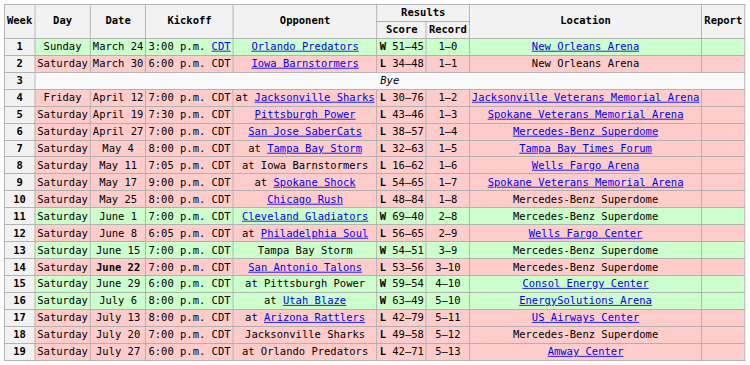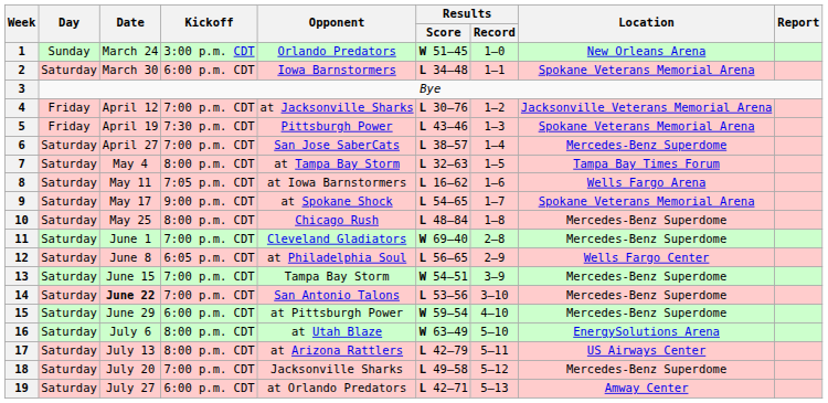2 | Location: New Orleans Arena -> Spokane Veterans Memorial Arena
5 | Day: Saturday -> Friday
15 | Location: Consol Energy Center -> Mercedes-Benz Superdome
